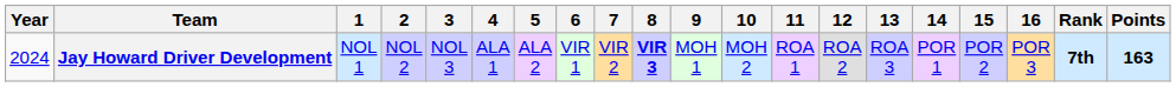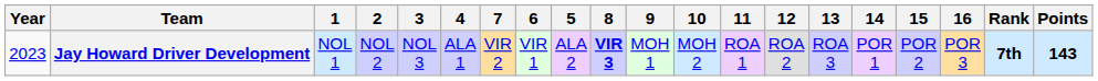columns swapped: 5 <-> 7
Jay Howard Driver Development | Year: 2024 -> 2023
Jay Howard Driver Development | Points: 163 -> 143
